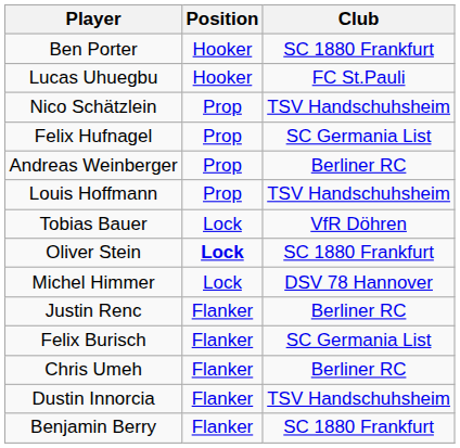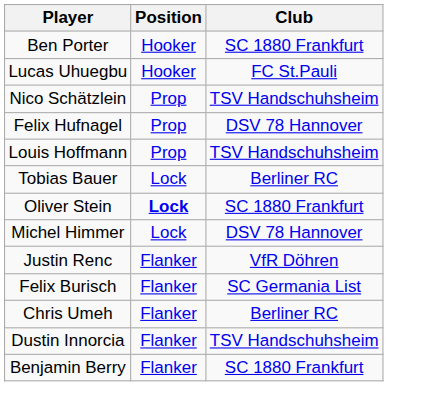Felix Hufnagel | Club: SC Germania List -> DSV 78 Hannover
- row: Andreas Weinberger | Prop | Berliner RC
Tobias Bauer | Club: VfR Döhren -> Berliner RC
Justin Renc | Club: Berliner RC -> VfR Döhren
